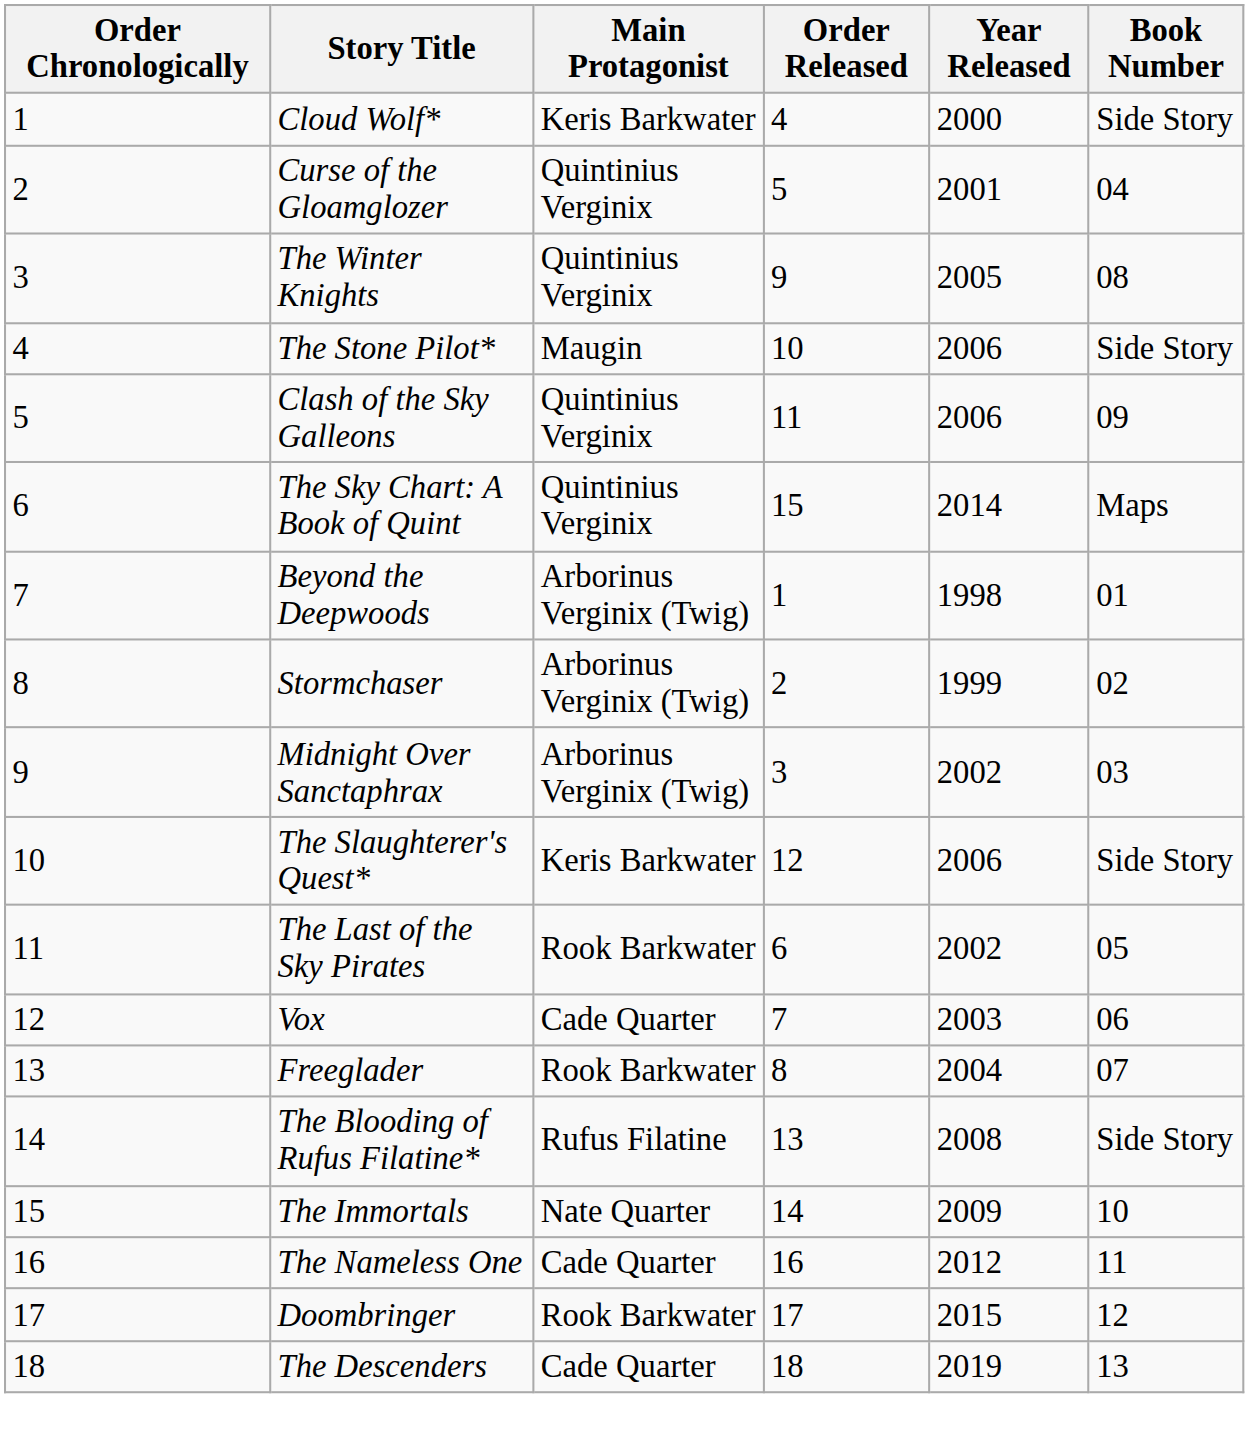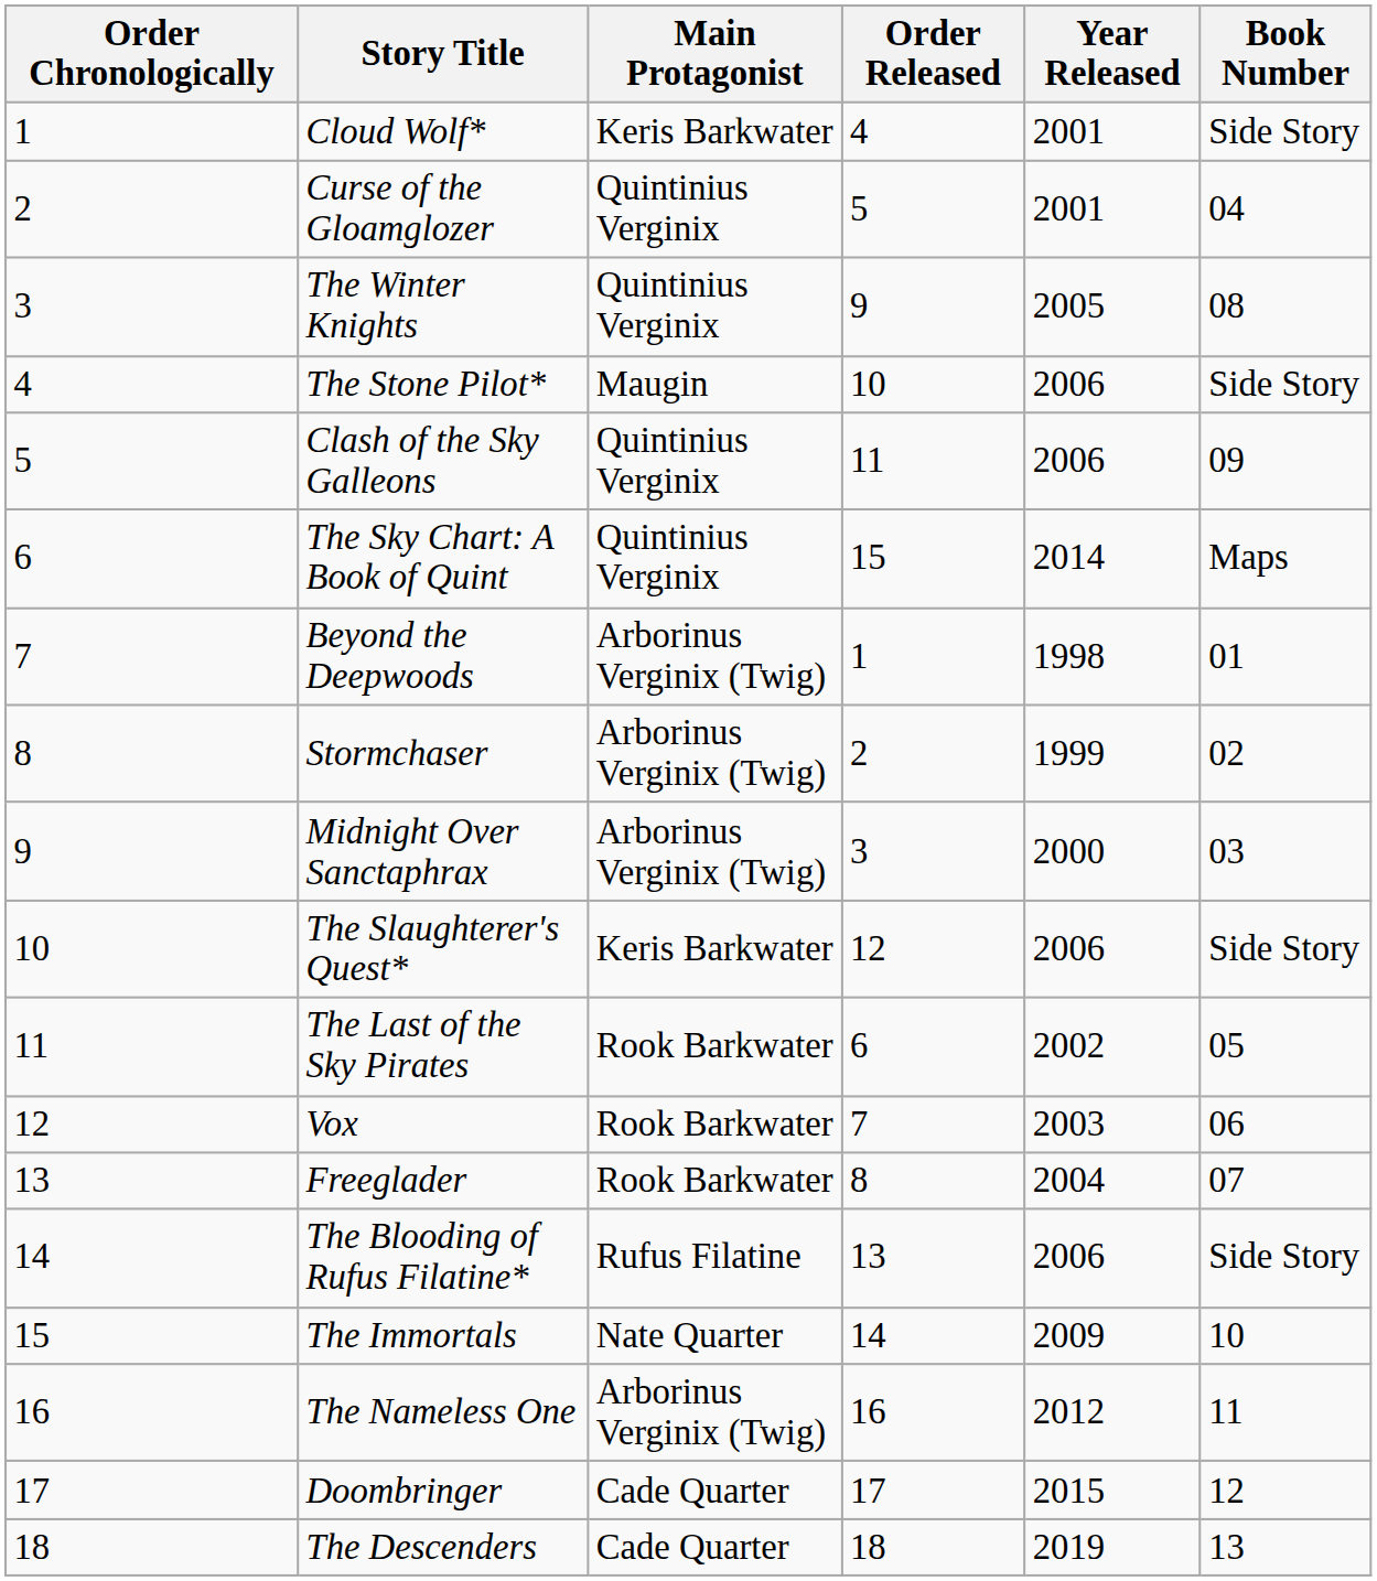Cloud Wolf* | Year Released: 2000 -> 2001
Midnight Over Sanctaphrax | Year Released: 2002 -> 2000
Vox | Main Protagonist: Cade Quarter -> Rook Barkwater
The Blooding of Rufus Filatine* | Year Released: 2008 -> 2006
The Nameless One | Main Protagonist: Cade Quarter -> Arborinus Verginix (Twig)
Doombringer | Main Protagonist: Rook Barkwater -> Cade Quarter
